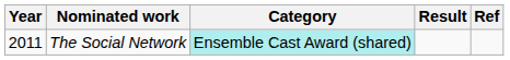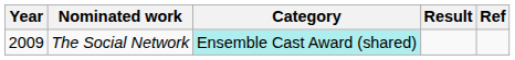The Social Network | Year: 2011 -> 2009
